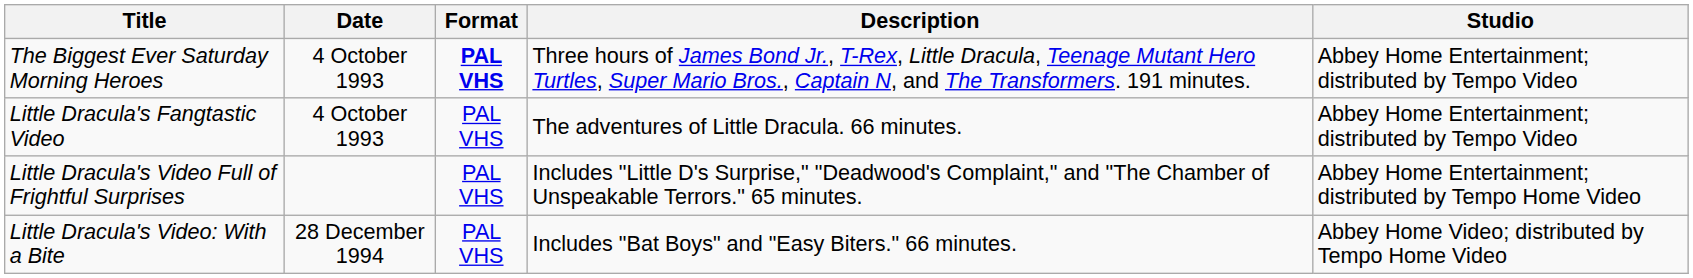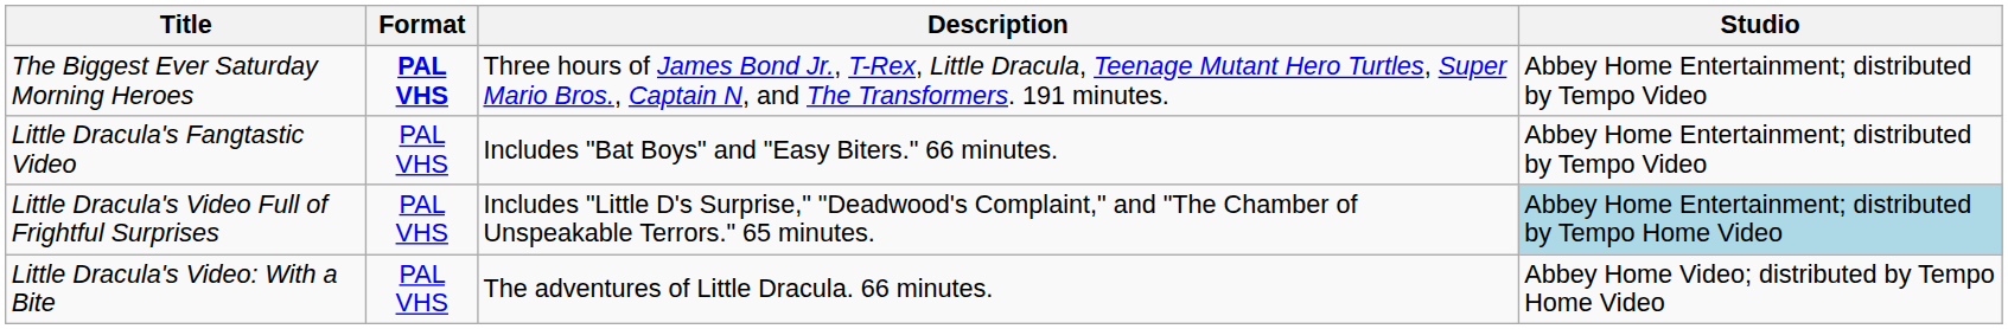- column: Date | 4 October 1993 | 4 October 1993 | 28 December 1994
Little Dracula's Fangtastic Video | Description: The adventures of Little Dracula. 66 minutes. -> Includes "Bat Boys" and "Easy Biters." 66 minutes.
Little Dracula's Video Full of Frightful Surprises | Studio: no background -> lightblue background
Little Dracula's Video: With a Bite | Description: Includes "Bat Boys" and "Easy Biters." 66 minutes. -> The adventures of Little Dracula. 66 minutes.
